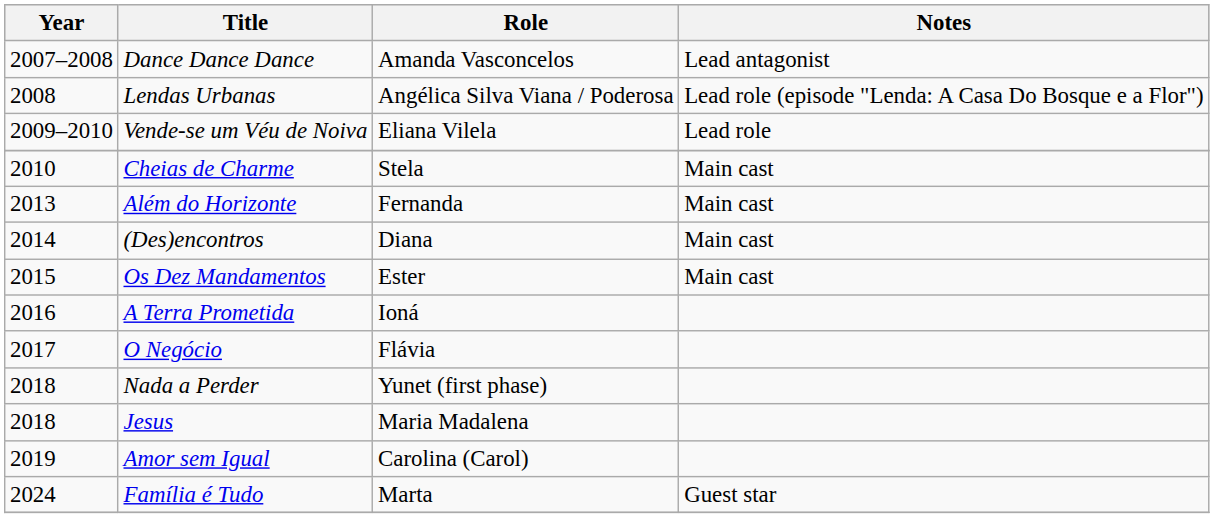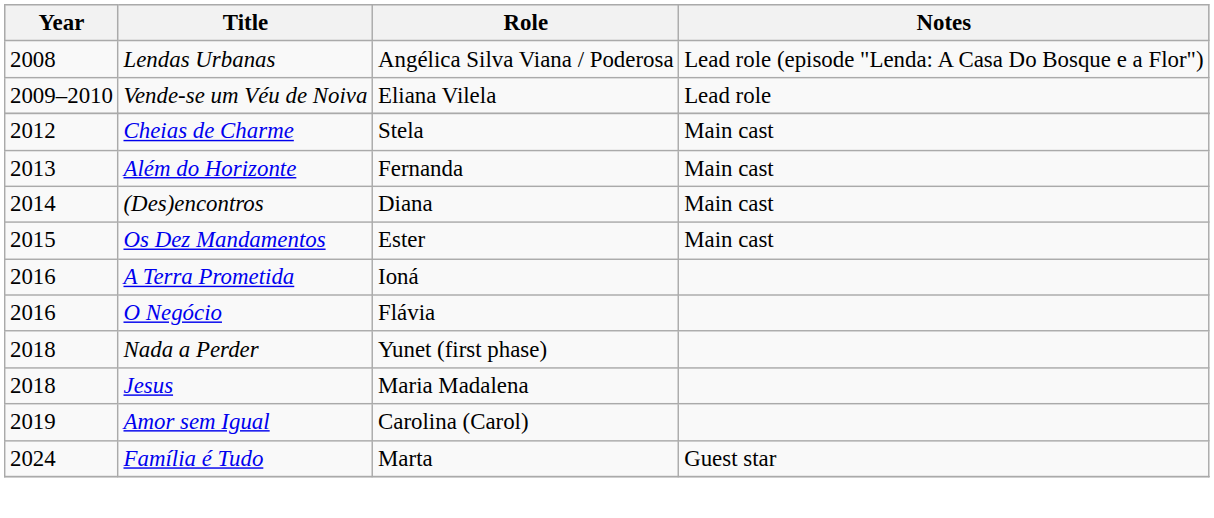- row: 2007–2008 | Dance Dance Dance | Amanda Vasconcelos | Lead antagonist
Cheias de Charme | Year: 2010 -> 2012
O Negócio | Year: 2017 -> 2016
